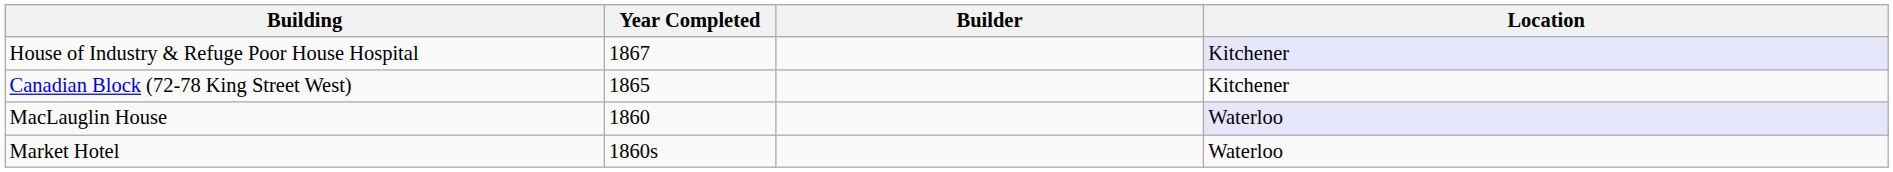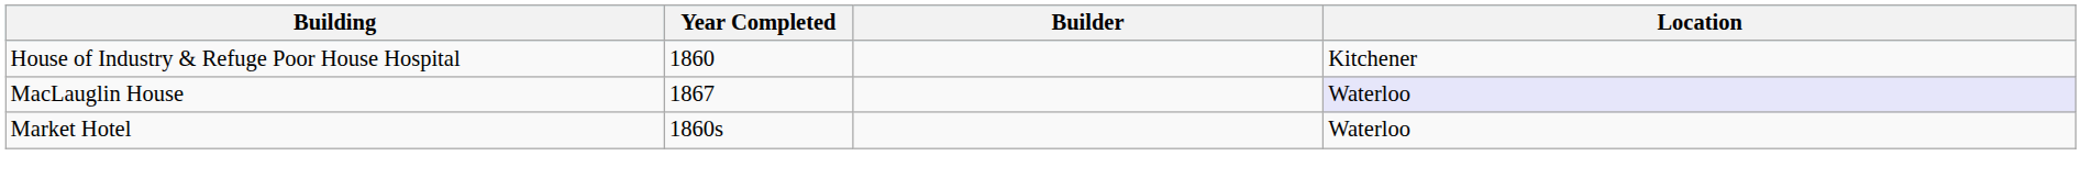House of Industry & Refuge Poor House Hospital | Year Completed: 1867 -> 1860
House of Industry & Refuge Poor House Hospital | Location: lavender background -> no background
- row: Canadian Block (72-78 King Street West) | 1865 | Kitchener
MacLauglin House | Year Completed: 1860 -> 1867
